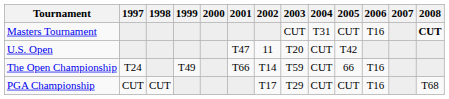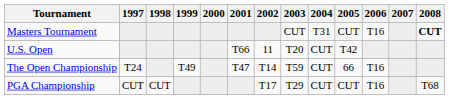U.S. Open | 2001: T47 -> T66
The Open Championship | 2001: T66 -> T47
